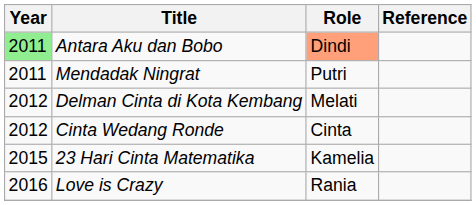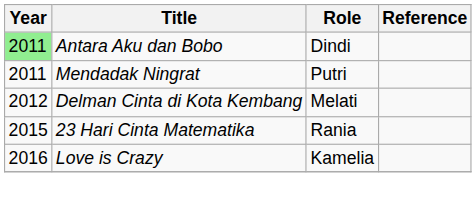Antara Aku dan Bobo | Role: lightsalmon background -> no background
- row: 2012 | Cinta Wedang Ronde | Cinta
23 Hari Cinta Matematika | Role: Kamelia -> Rania
Love is Crazy | Role: Rania -> Kamelia
